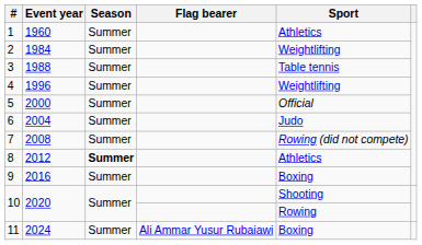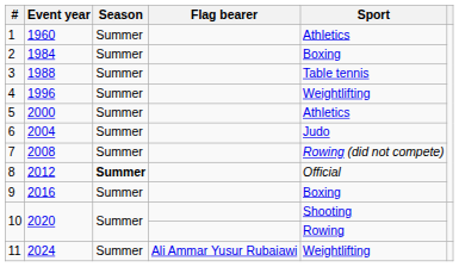2 | Sport: Weightlifting -> Boxing
5 | Sport: Official -> Athletics
8 | Sport: Athletics -> Official
11 | Sport: Boxing -> Weightlifting
